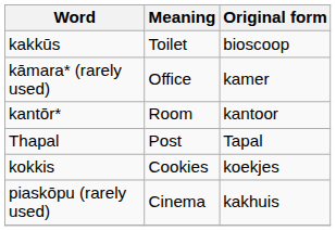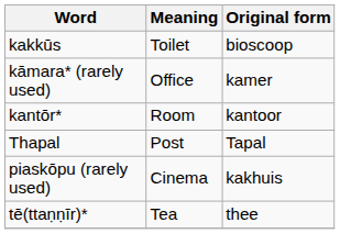- row: kokkis | Cookies | koekjes
+ row: tē(ttaṇṇīr)* | Tea | thee
